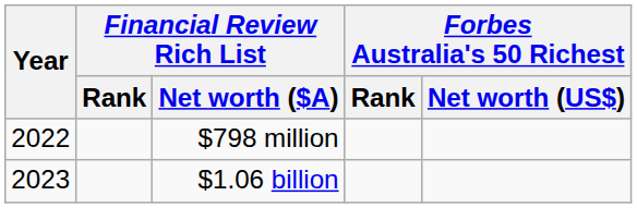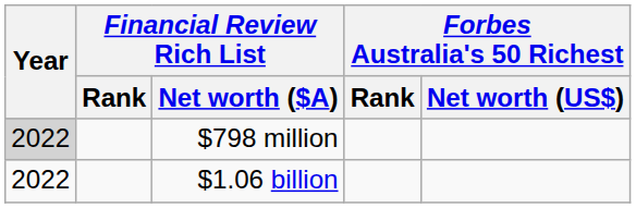$798 million | Year: no background -> lightgrey background
$1.06 billion | Year: 2023 -> 2022
